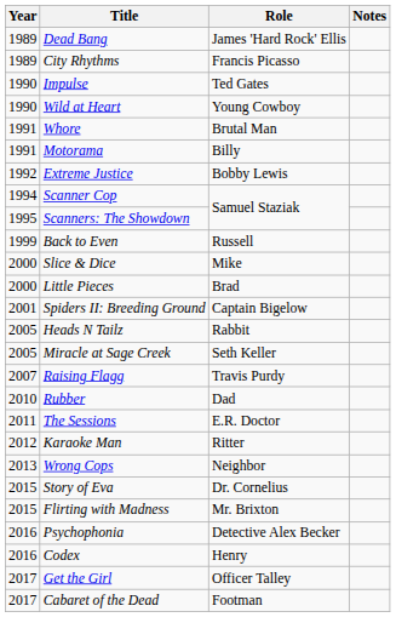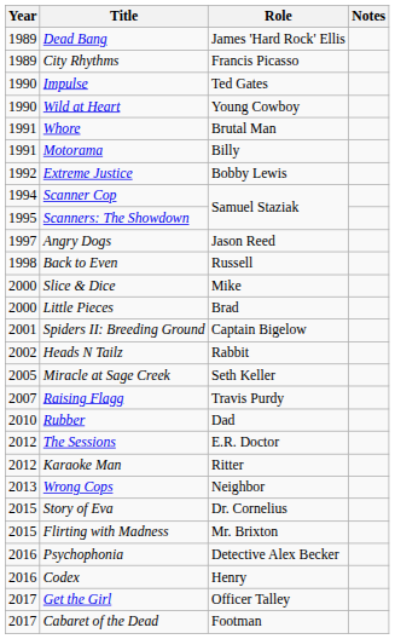+ row: 1997 | Angry Dogs | Jason Reed
Back to Even | Year: 1999 -> 1998
Heads N Tailz | Year: 2005 -> 2002
The Sessions | Year: 2011 -> 2012
